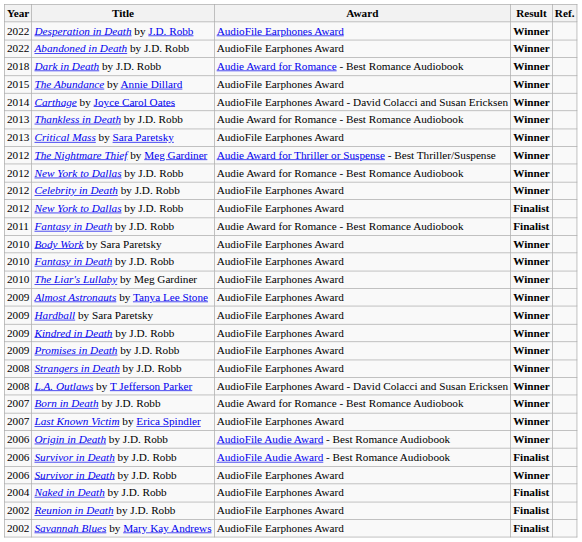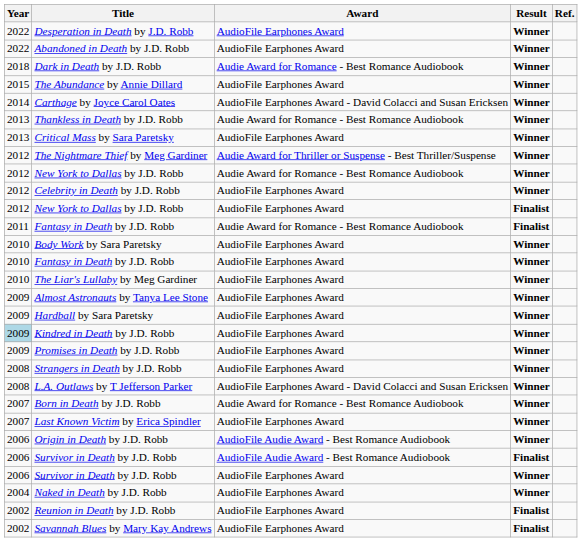Kindred in Death by J.D. Robb | Year: no background -> lightblue background
Naked in Death by J.D. Robb | Result: Finalist -> Winner
